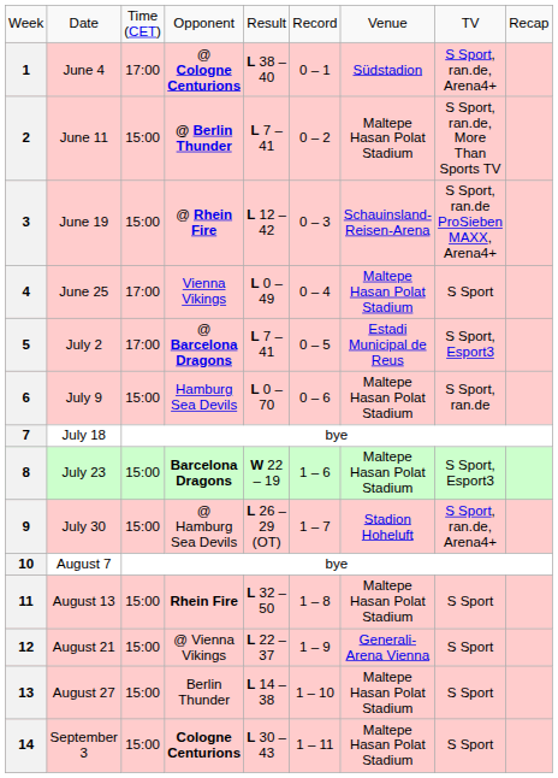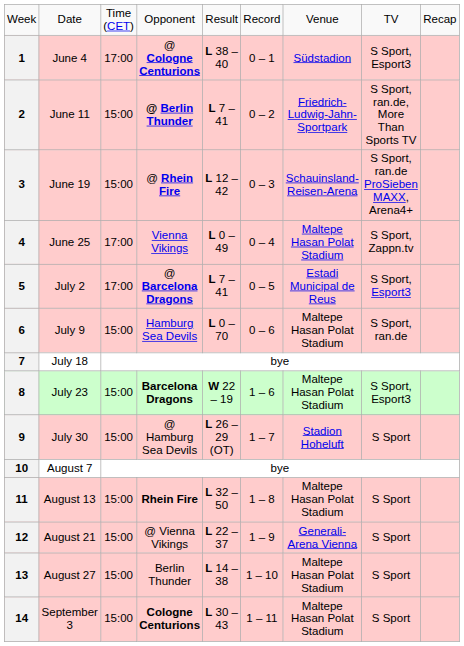1 | column 8: S Sport, ran.de, Arena4+ -> S Sport, Esport3
2 | column 7: Maltepe Hasan Polat Stadium -> Friedrich-Ludwig-Jahn-Sportpark
4 | column 8: S Sport -> S Sport, Zappn.tv
9 | column 8: S Sport, ran.de, Arena4+ -> S Sport
